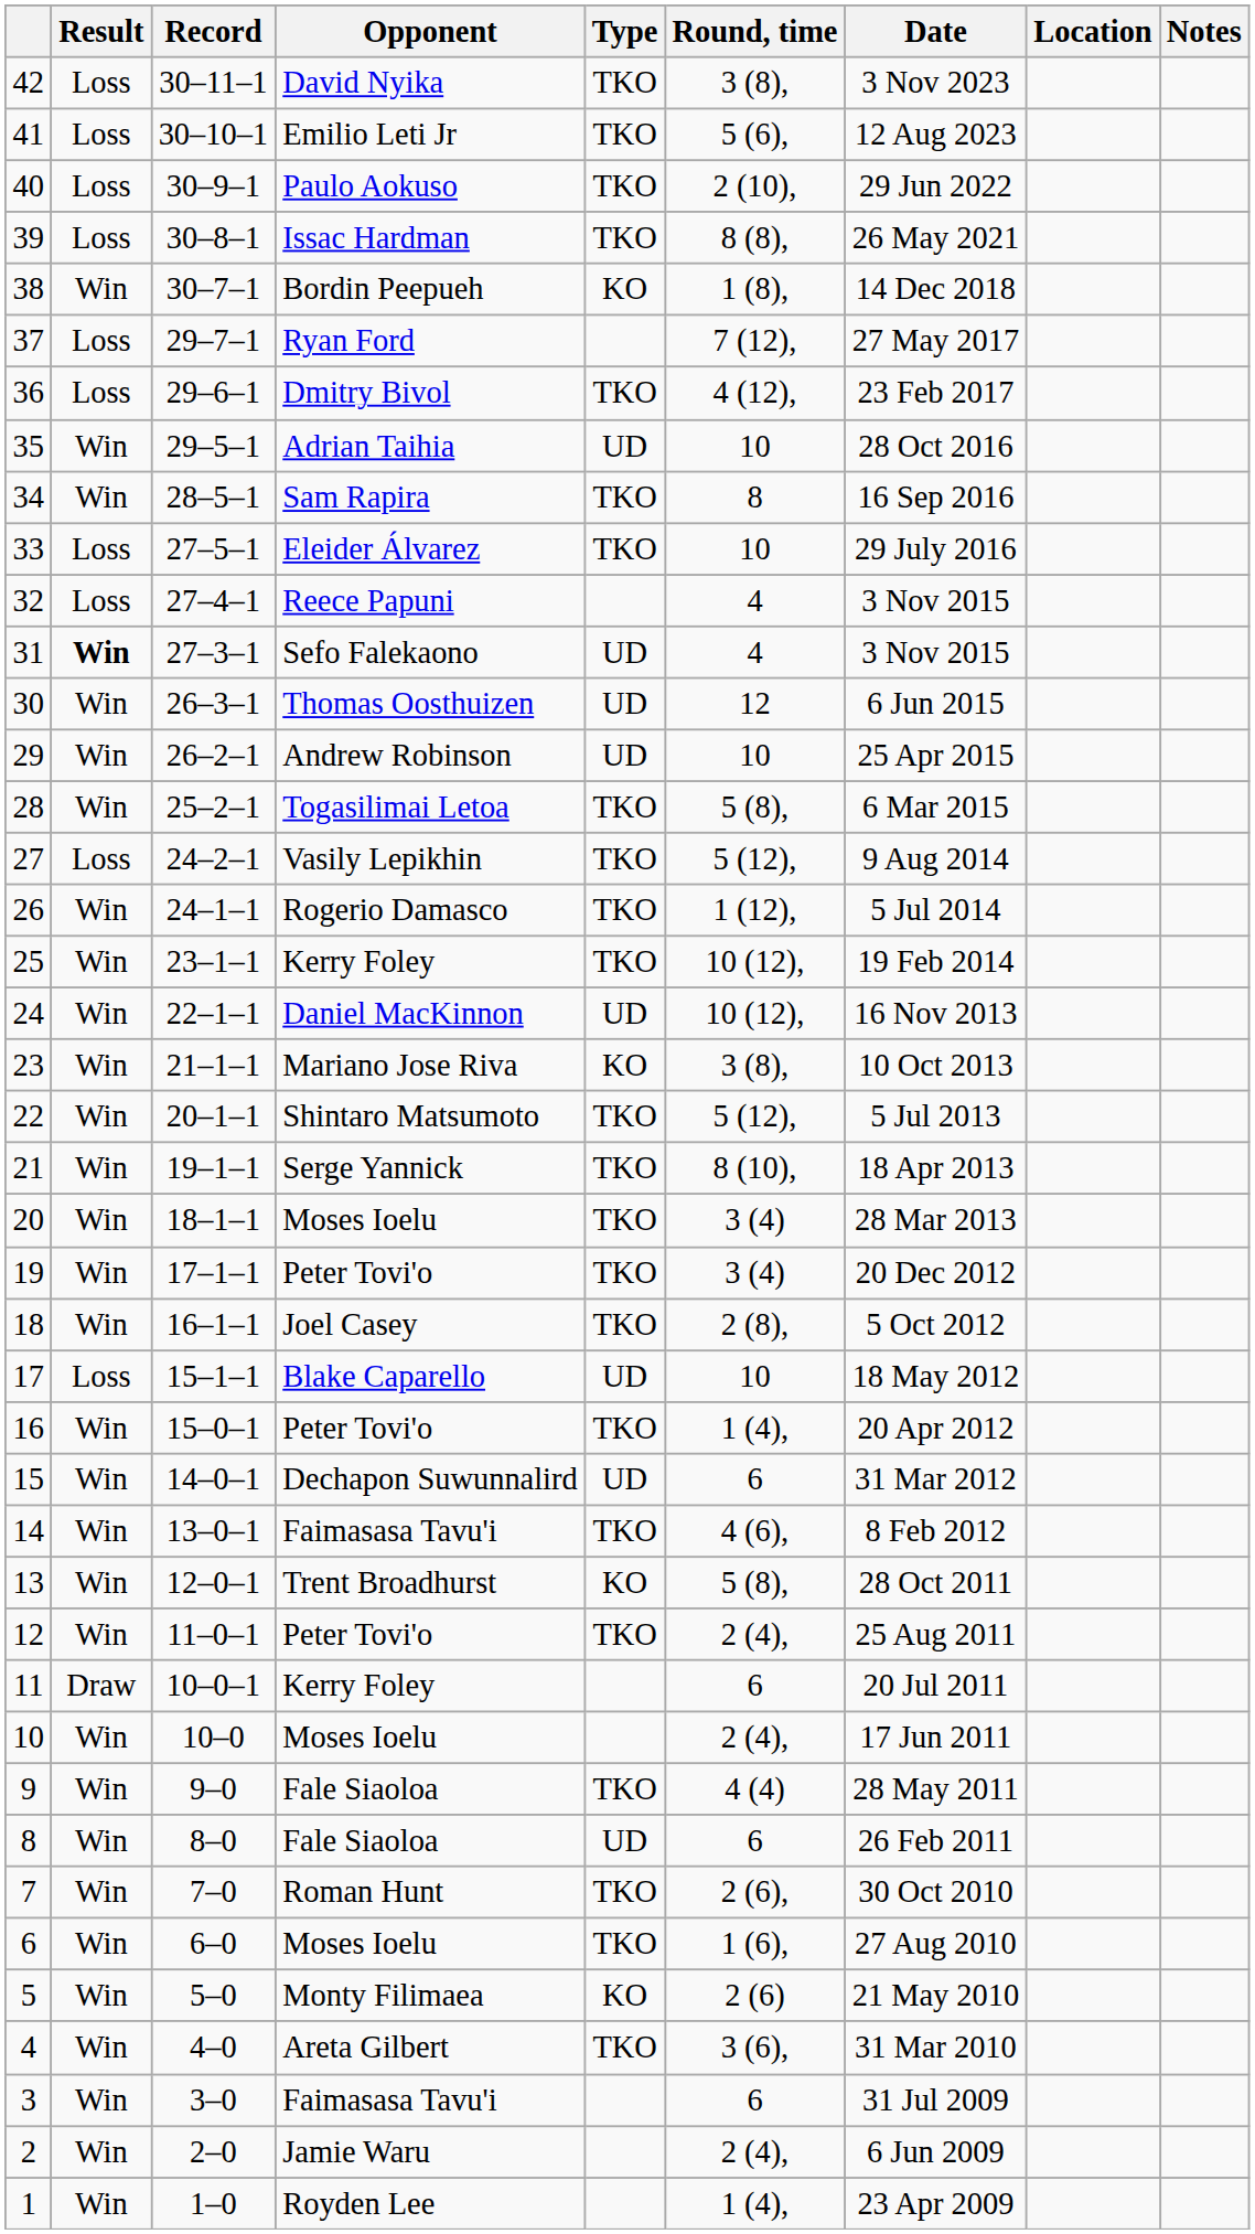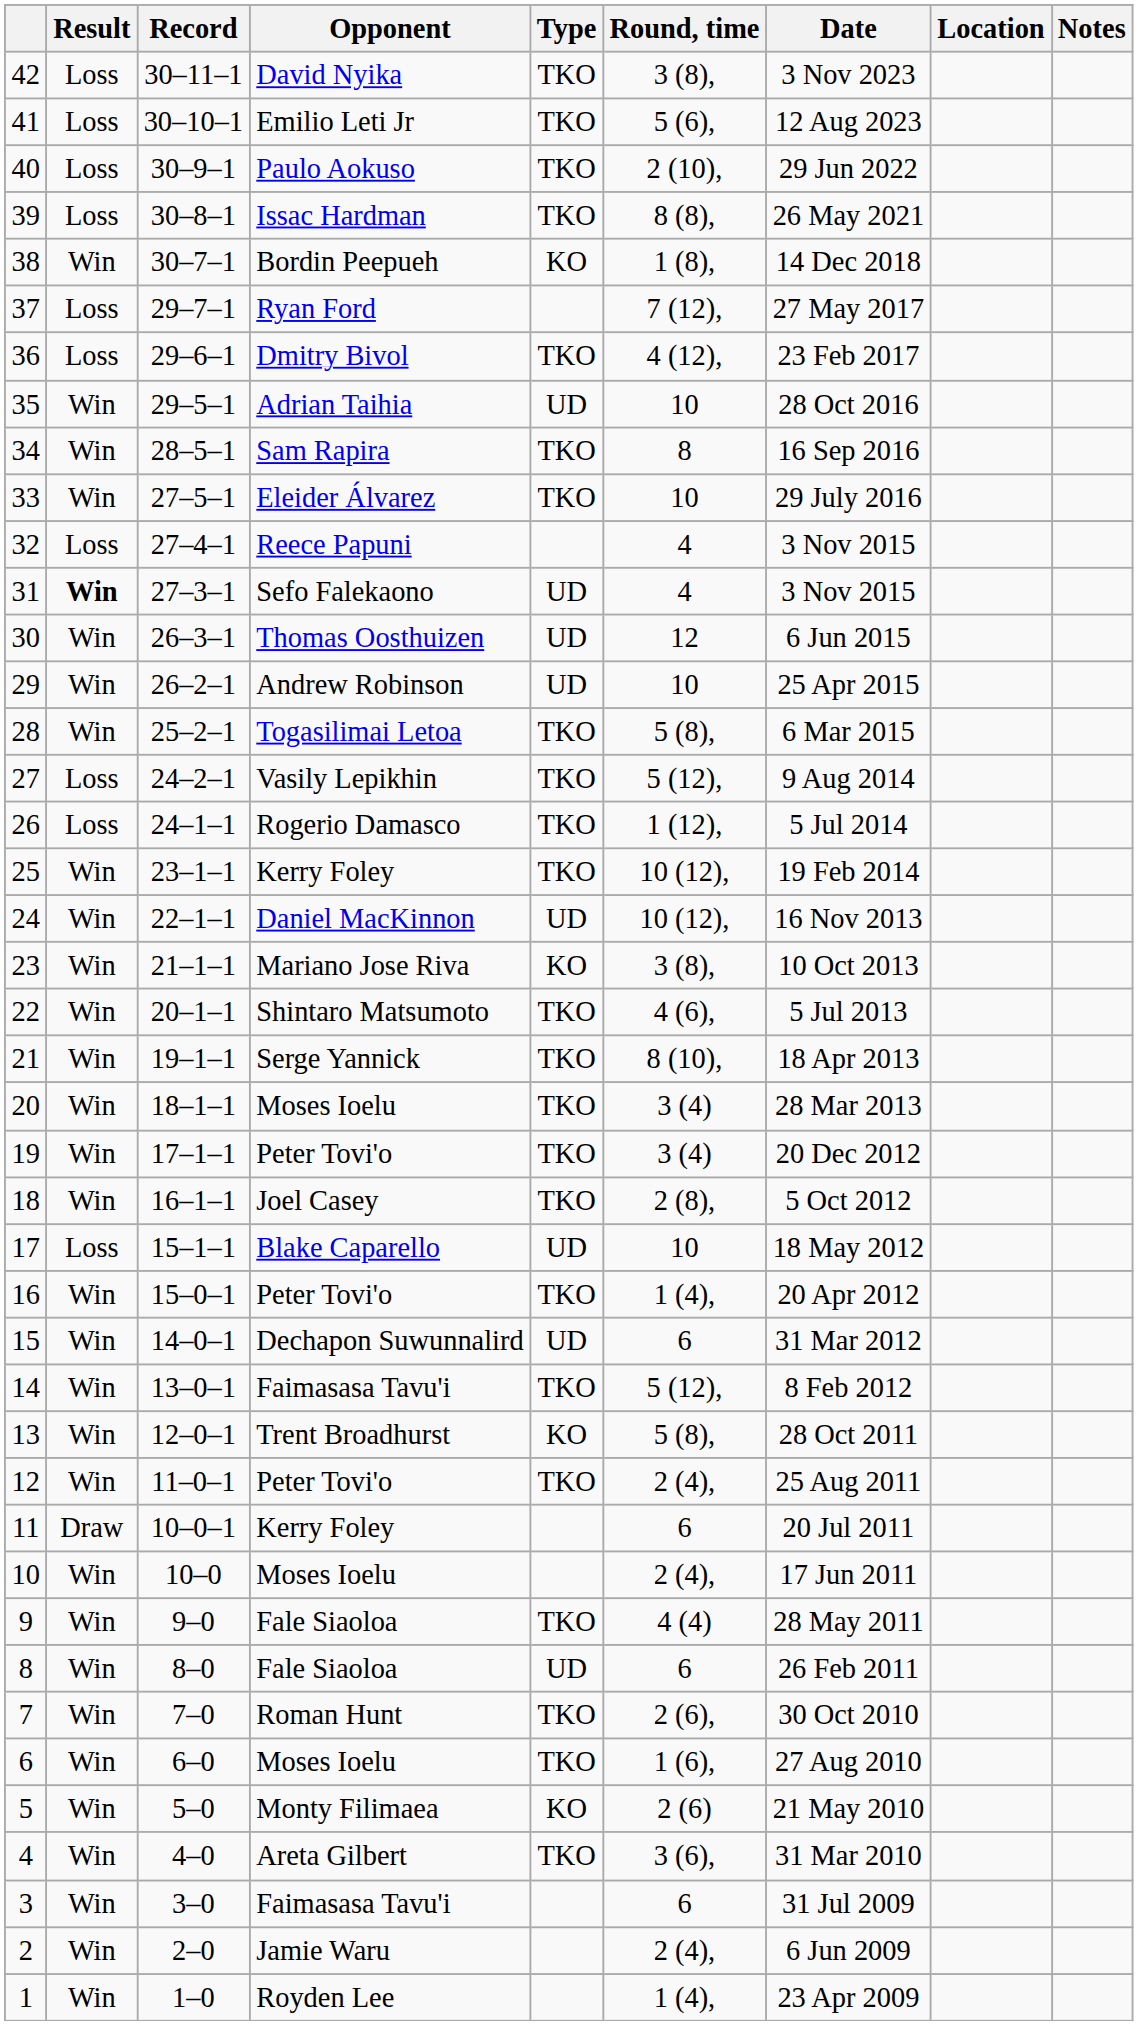33 | Result: Loss -> Win
26 | Result: Win -> Loss
22 | Round, time: 5 (12), -> 4 (6),
14 | Round, time: 4 (6), -> 5 (12),
